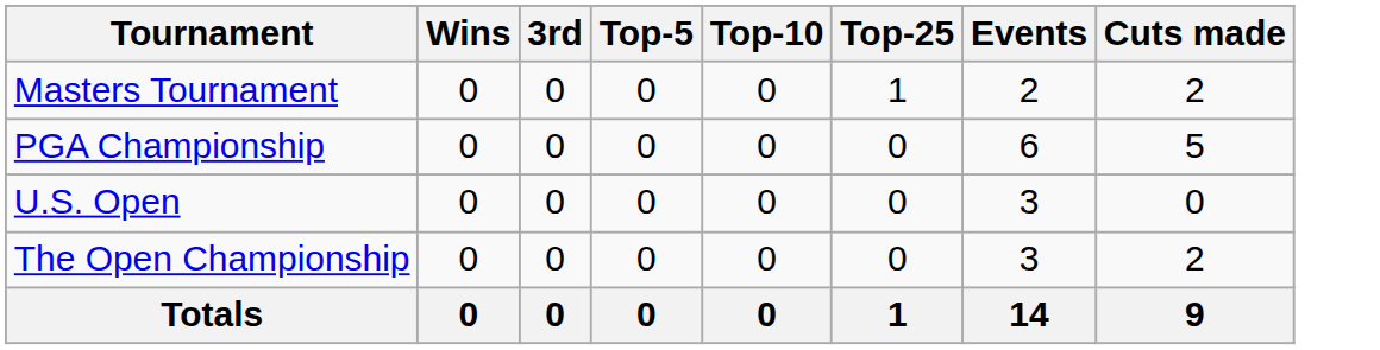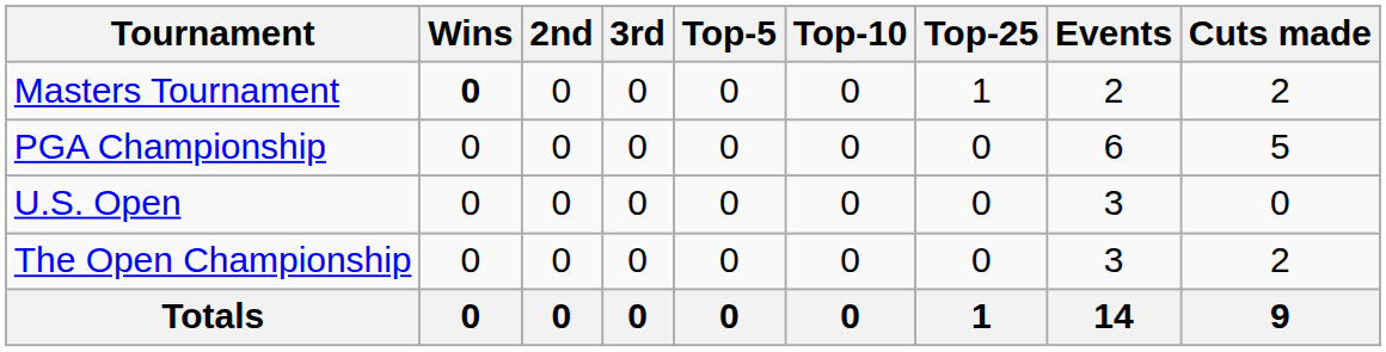+ column: 2nd | 0 | 0 | 0 | 0 | 0
Masters Tournament | Wins: normal -> bold
